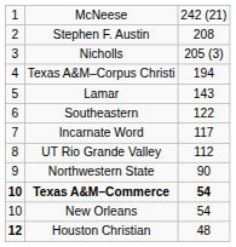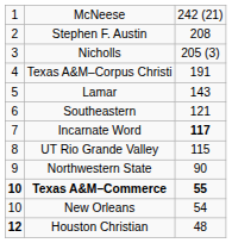Texas A&M–Corpus Christi | column 3: 194 -> 191
Southeastern | column 3: 122 -> 121
Incarnate Word | column 3: normal -> bold
UT Rio Grande Valley | column 3: 112 -> 115
Texas A&M–Commerce | column 3: 54 -> 55
